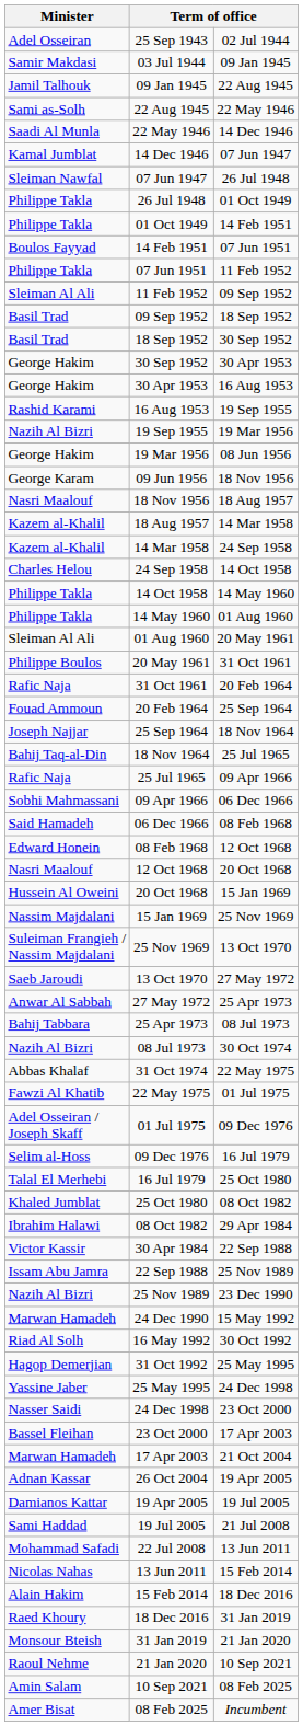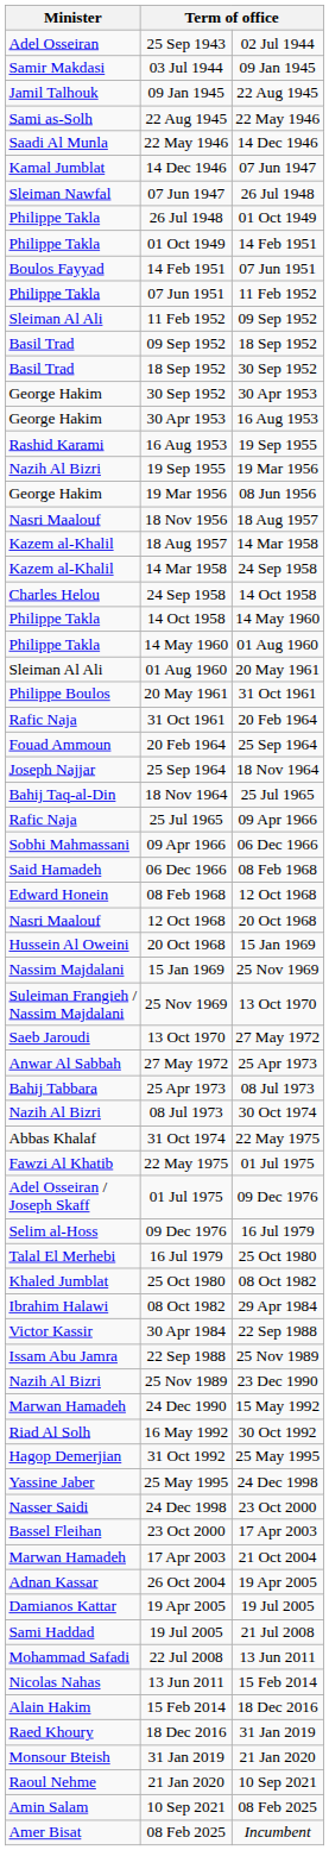- row: George Karam | 09 Jun 1956 | 18 Nov 1956
